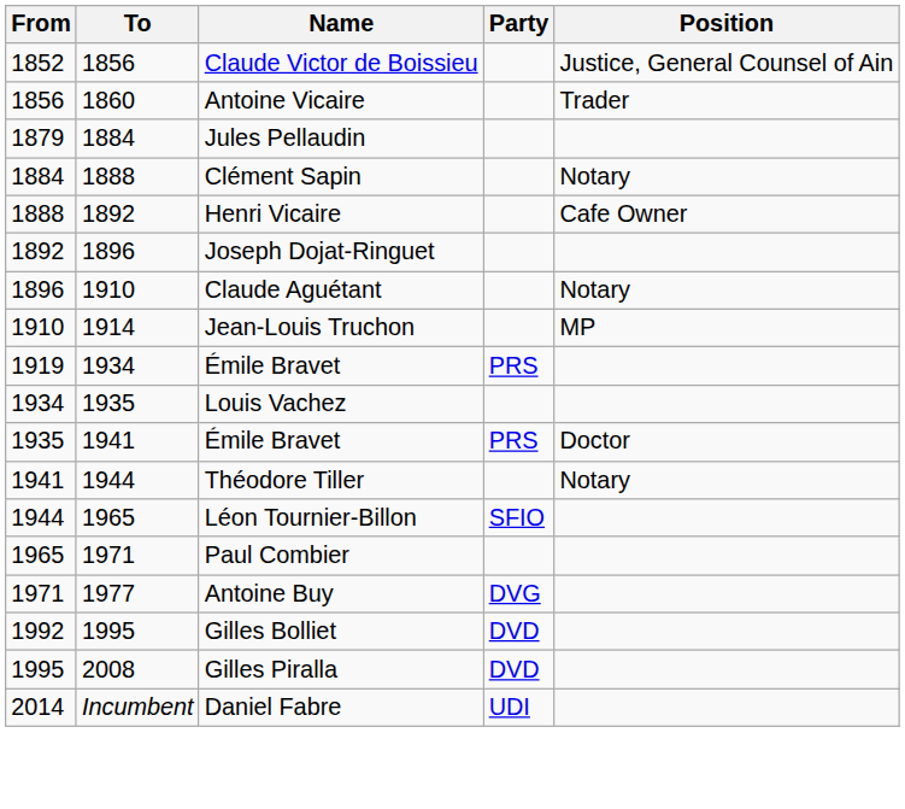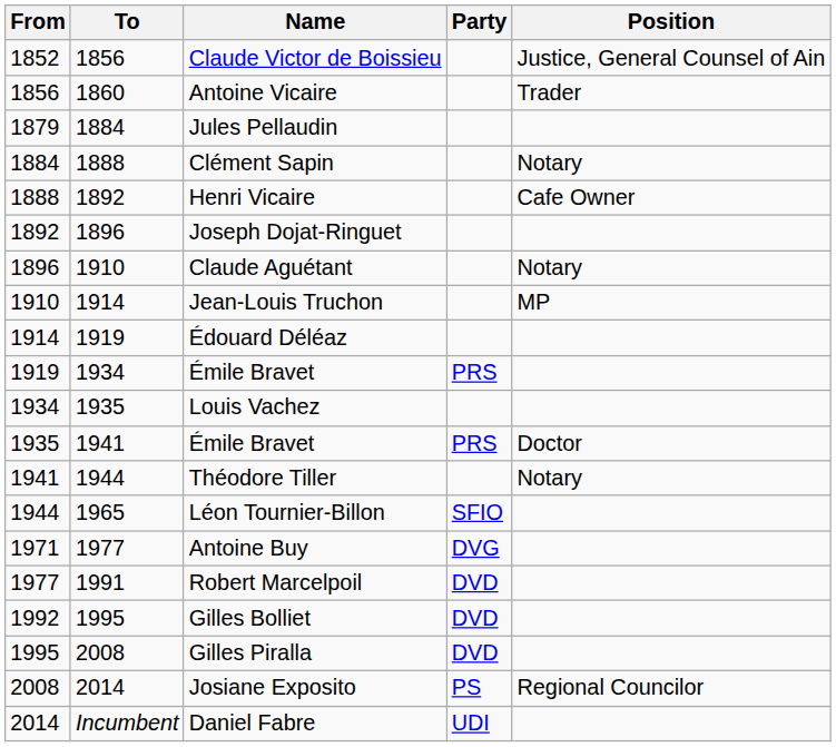+ row: 1914 | 1919 | Édouard Déléaz
- row: 1965 | 1971 | Paul Combier
+ row: 1977 | 1991 | Robert Marcelpoil | DVD
+ row: 2008 | 2014 | Josiane Exposito | PS | Regional Councilor
